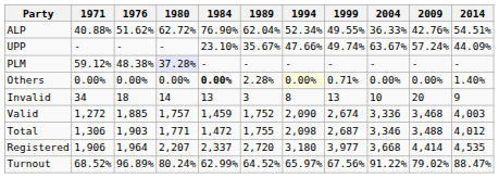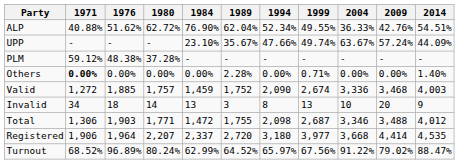PLM | 1980: lavender background -> no background
Others | 1971: normal -> bold
Others | 1984: bold -> normal
Others | 1994: lightyellow background -> no background
rows swapped: Valid <-> Invalid
